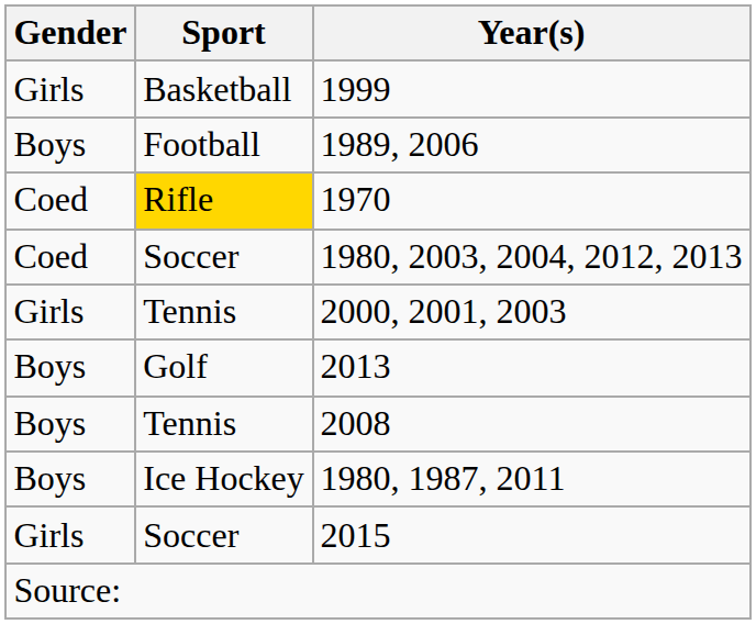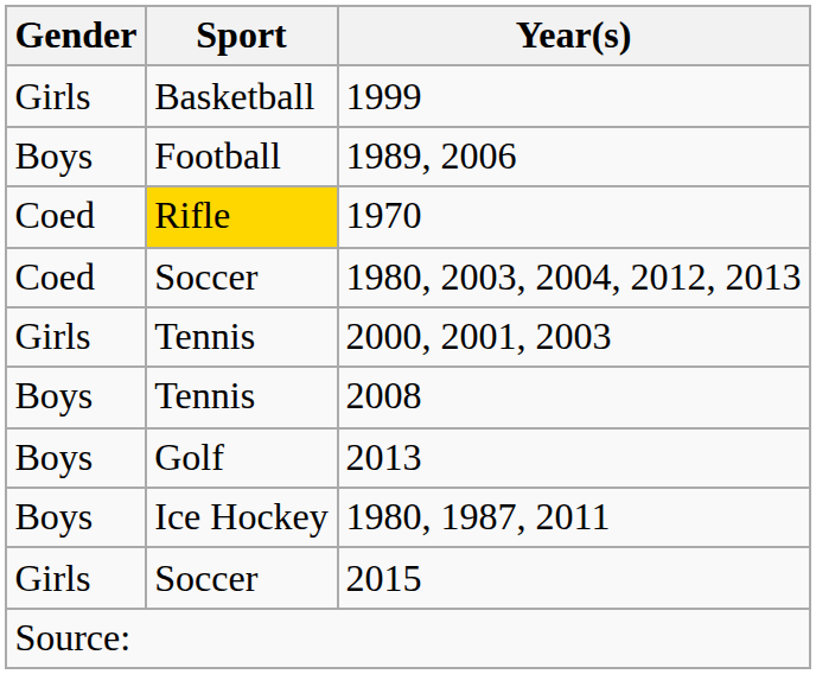rows swapped: 2008 <-> 2013
